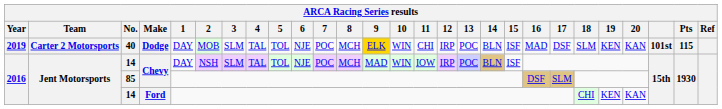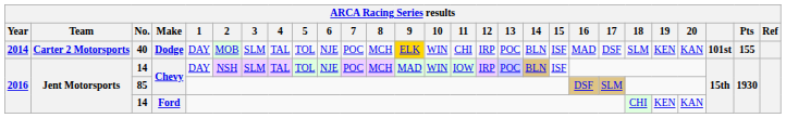40 | Year: 2019 -> 2014
40 | Pts: 115 -> 155
